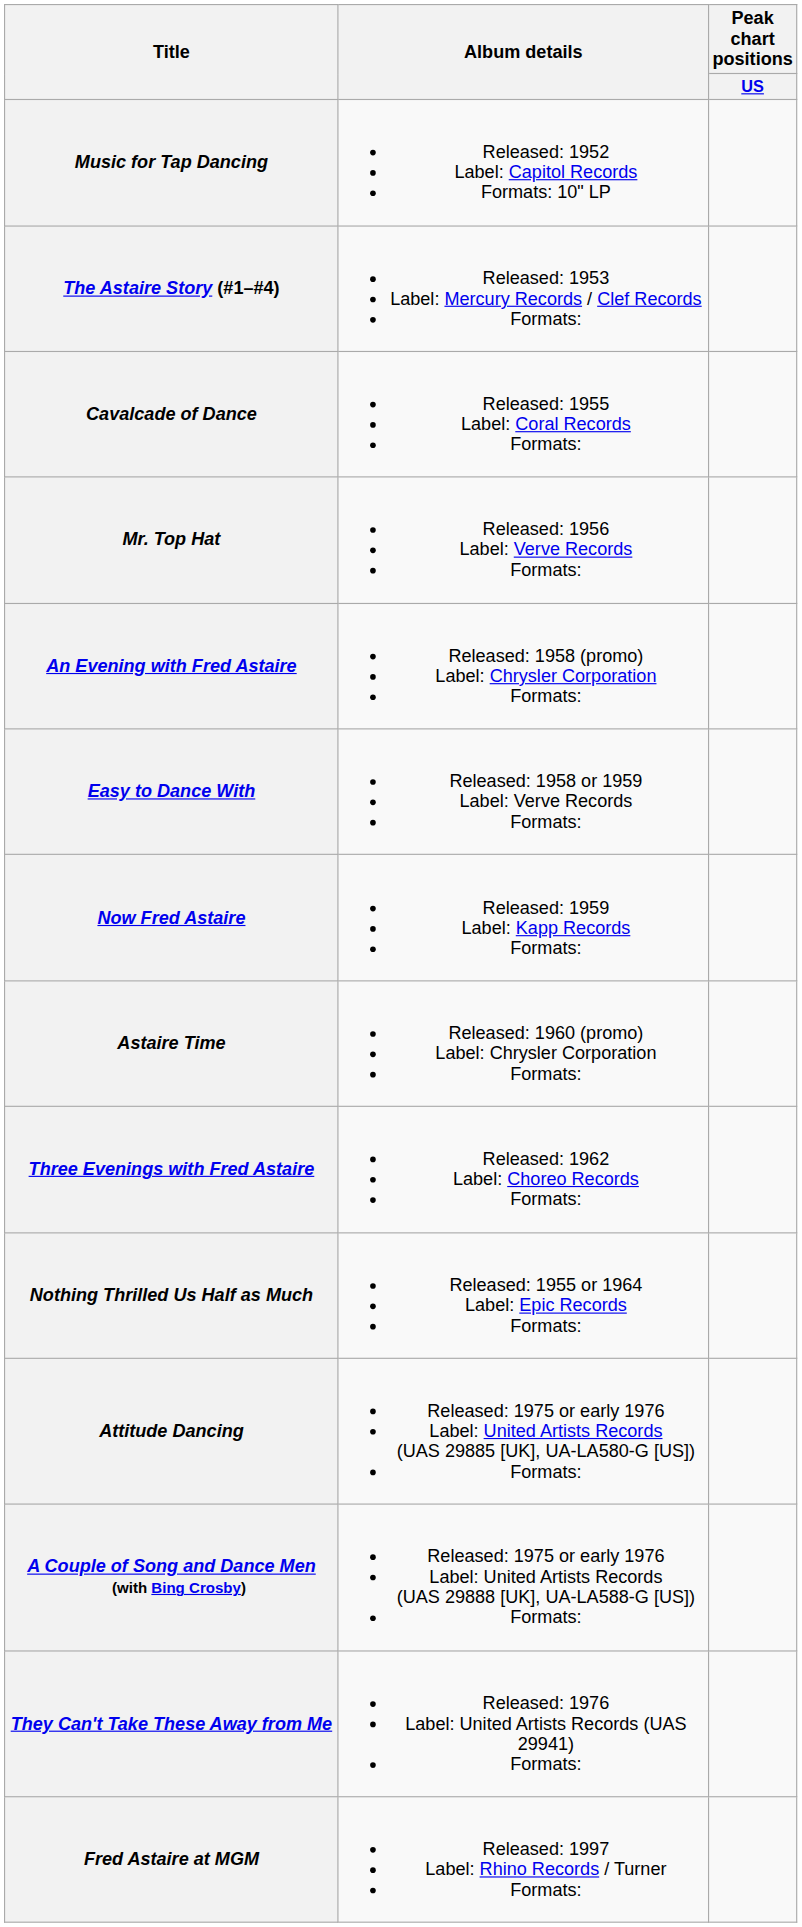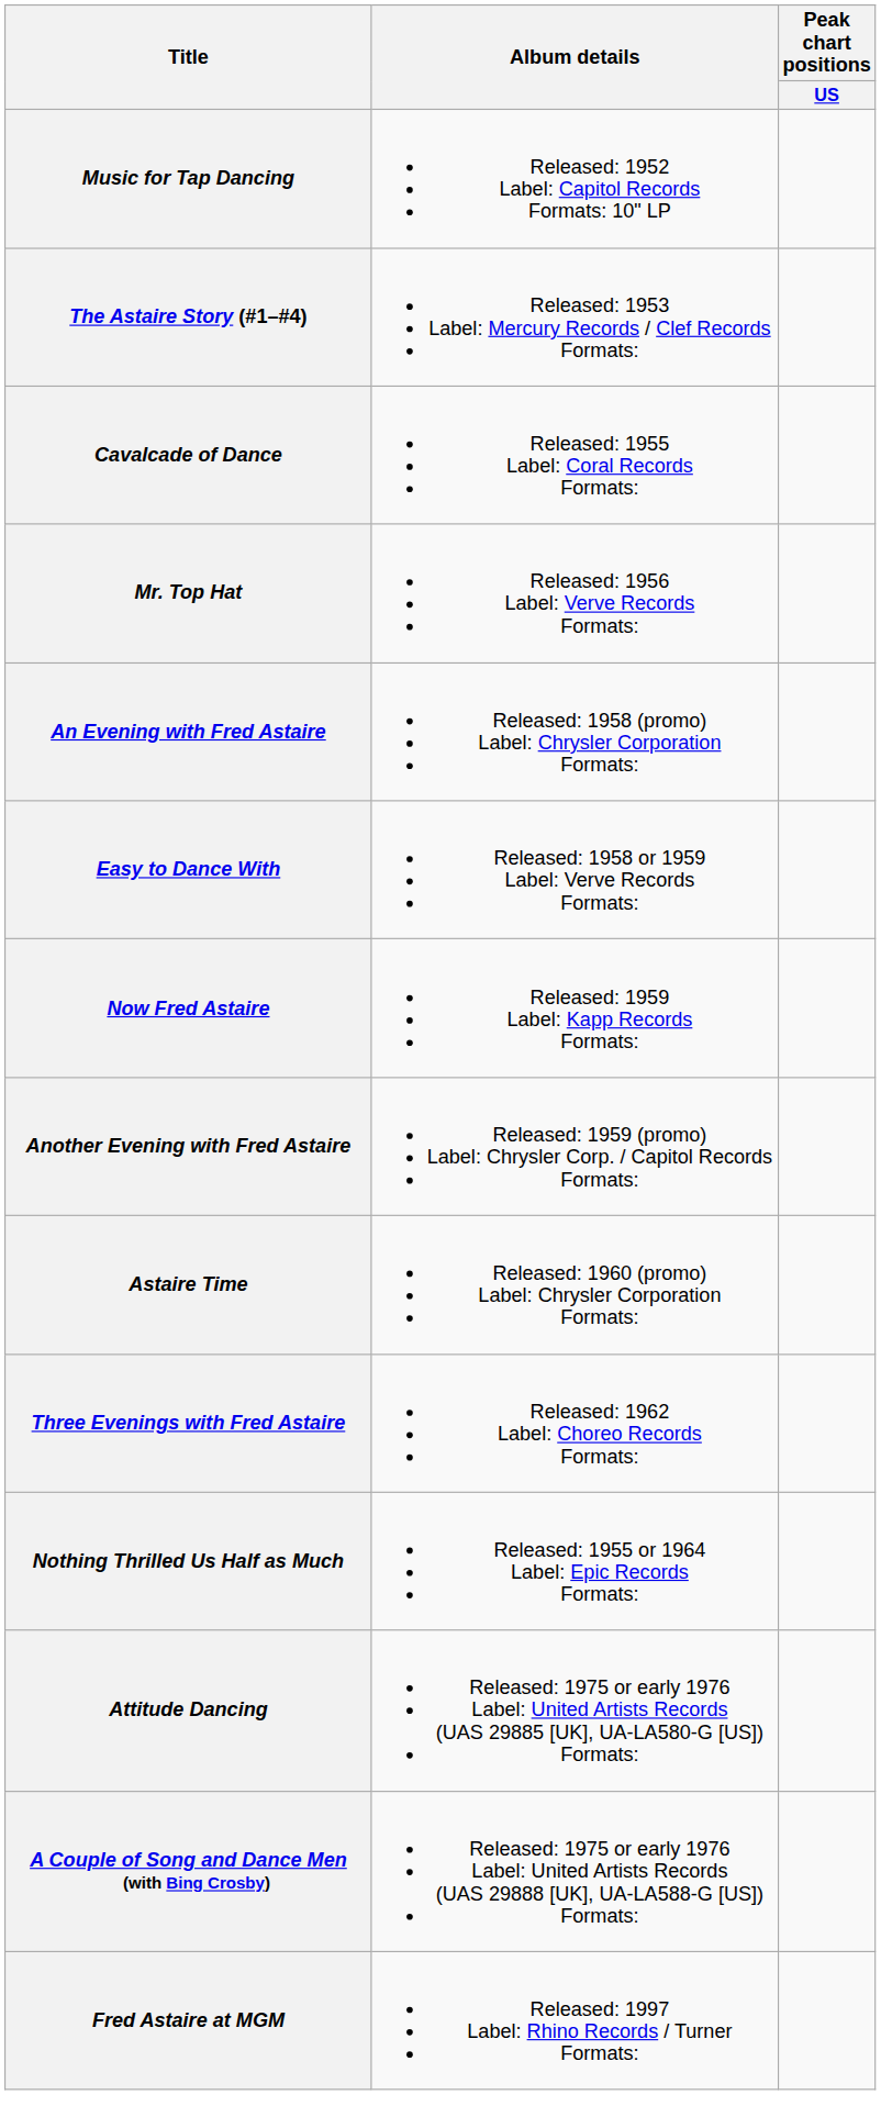+ row: Another Evening with Fred Astaire | Released: 1959 (promo) Label: Chrysler Corp. / Capitol Records Formats:
- row: They Can't Take These Away from Me | Released: 1976 Label: United Artists Records (UAS 29941) Formats:
